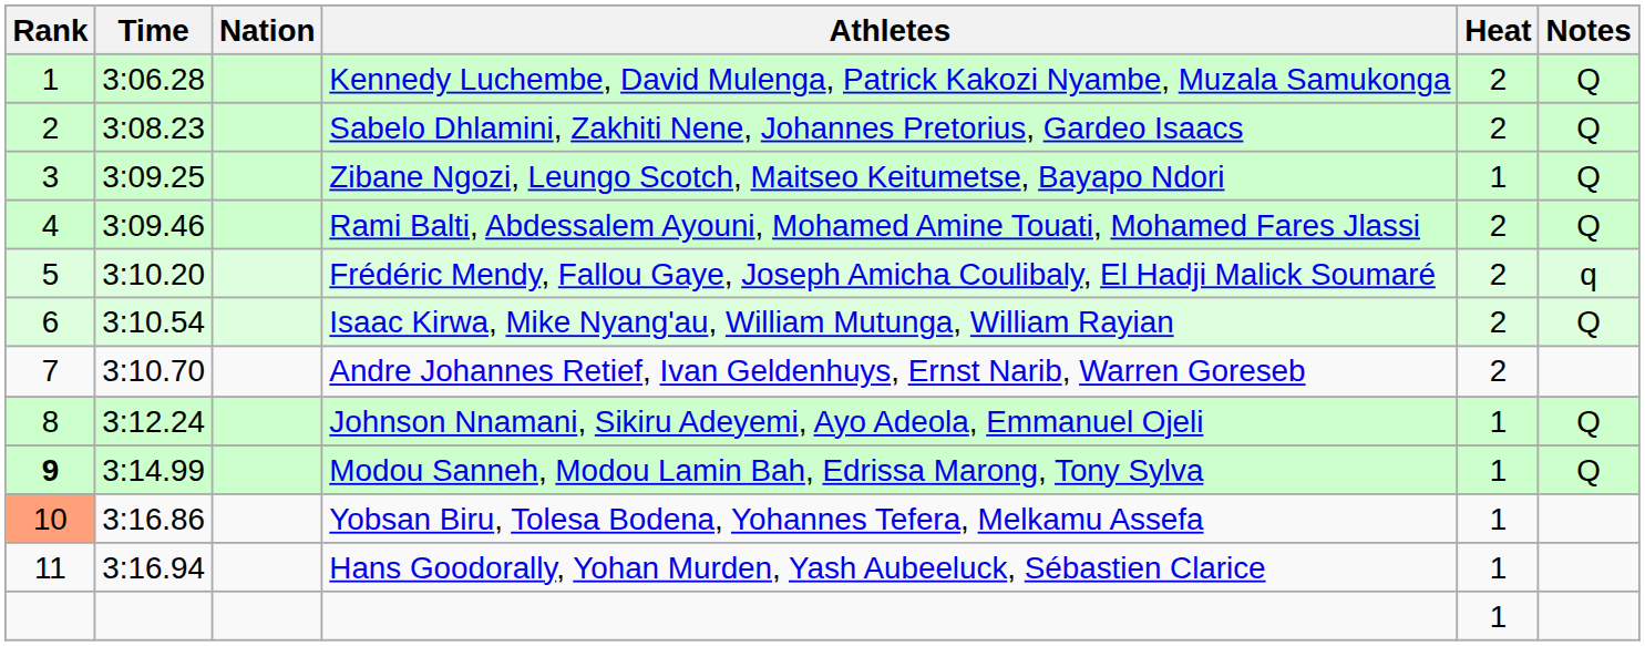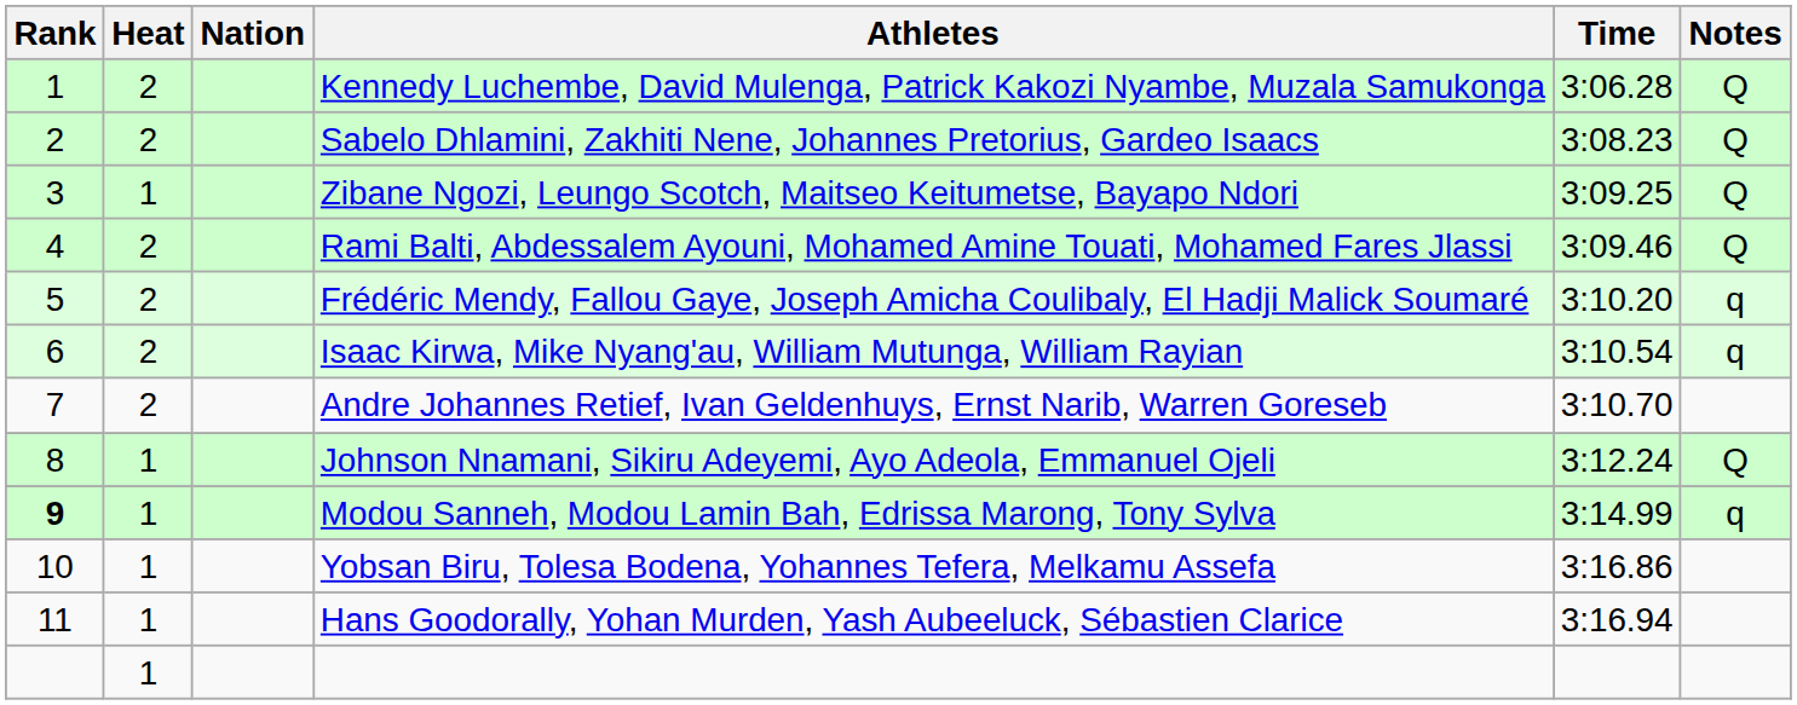columns swapped: Heat <-> Time
Isaac Kirwa, Mike Nyang'au, William Mutunga, William Rayian | Notes: Q -> q
Modou Sanneh, Modou Lamin Bah, Edrissa Marong, Tony Sylva | Notes: Q -> q
Yobsan Biru, Tolesa Bodena, Yohannes Tefera, Melkamu Assefa | Rank: lightsalmon background -> no background
